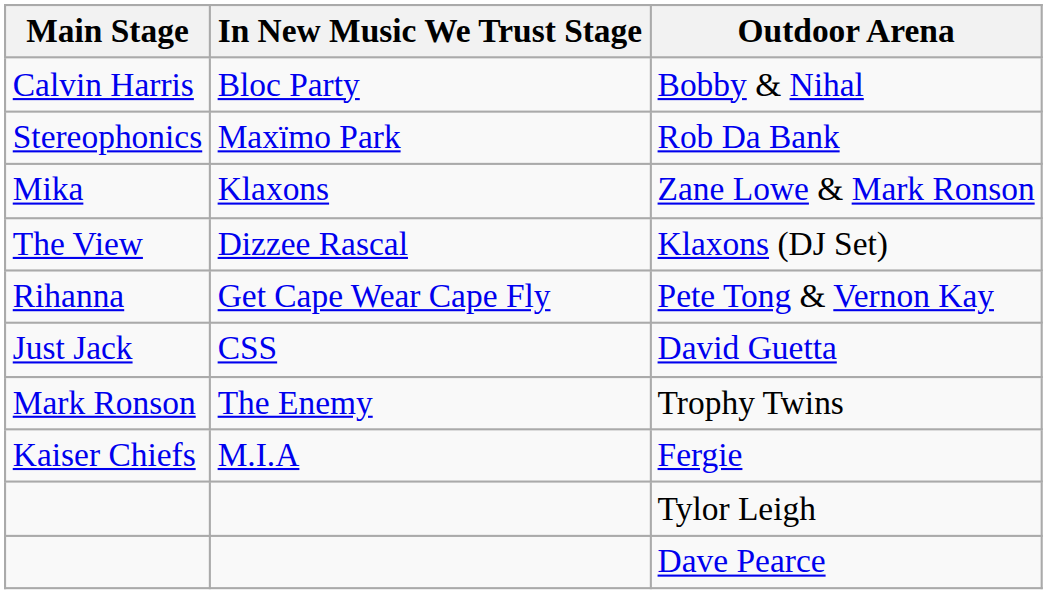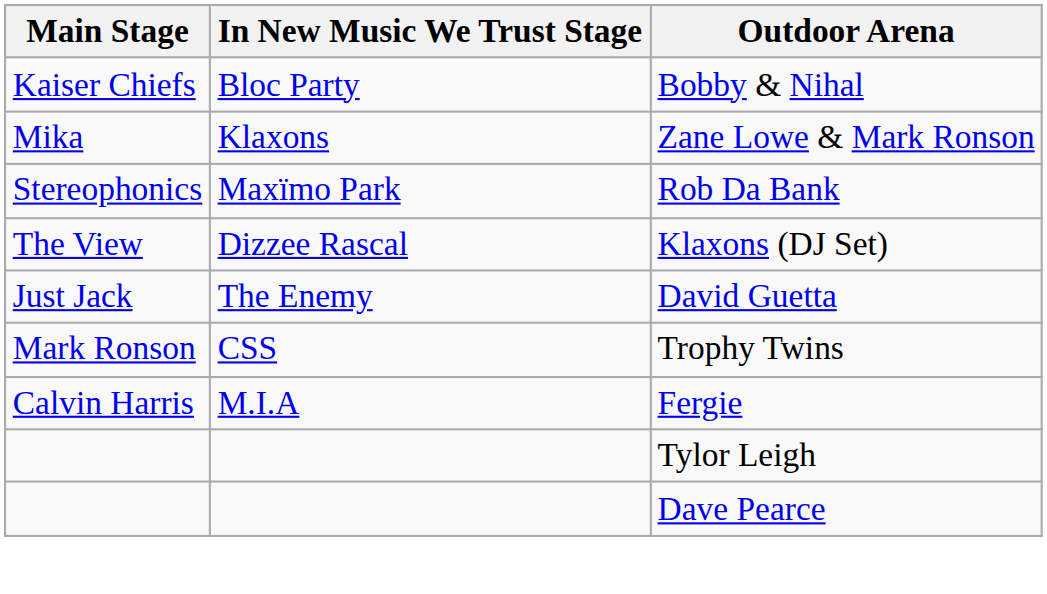Bobby & Nihal | Main Stage: Calvin Harris -> Kaiser Chiefs
rows swapped: Rob Da Bank <-> Zane Lowe & Mark Ronson
- row: Rihanna | Get Cape Wear Cape Fly | Pete Tong & Vernon Kay
David Guetta | In New Music We Trust Stage: CSS -> The Enemy
Trophy Twins | In New Music We Trust Stage: The Enemy -> CSS
Fergie | Main Stage: Kaiser Chiefs -> Calvin Harris
